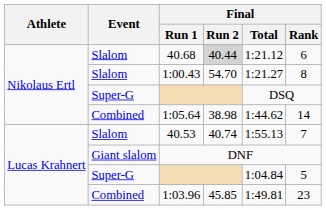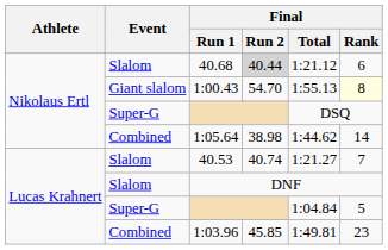1:00.43 | Event: Slalom -> Giant slalom
1:00.43 | Final / Total: 1:21.27 -> 1:55.13
1:00.43 | Final / Rank: no background -> lightyellow background
40.53 | Final / Total: 1:55.13 -> 1:21.27
DNF | Event: Giant slalom -> Slalom
